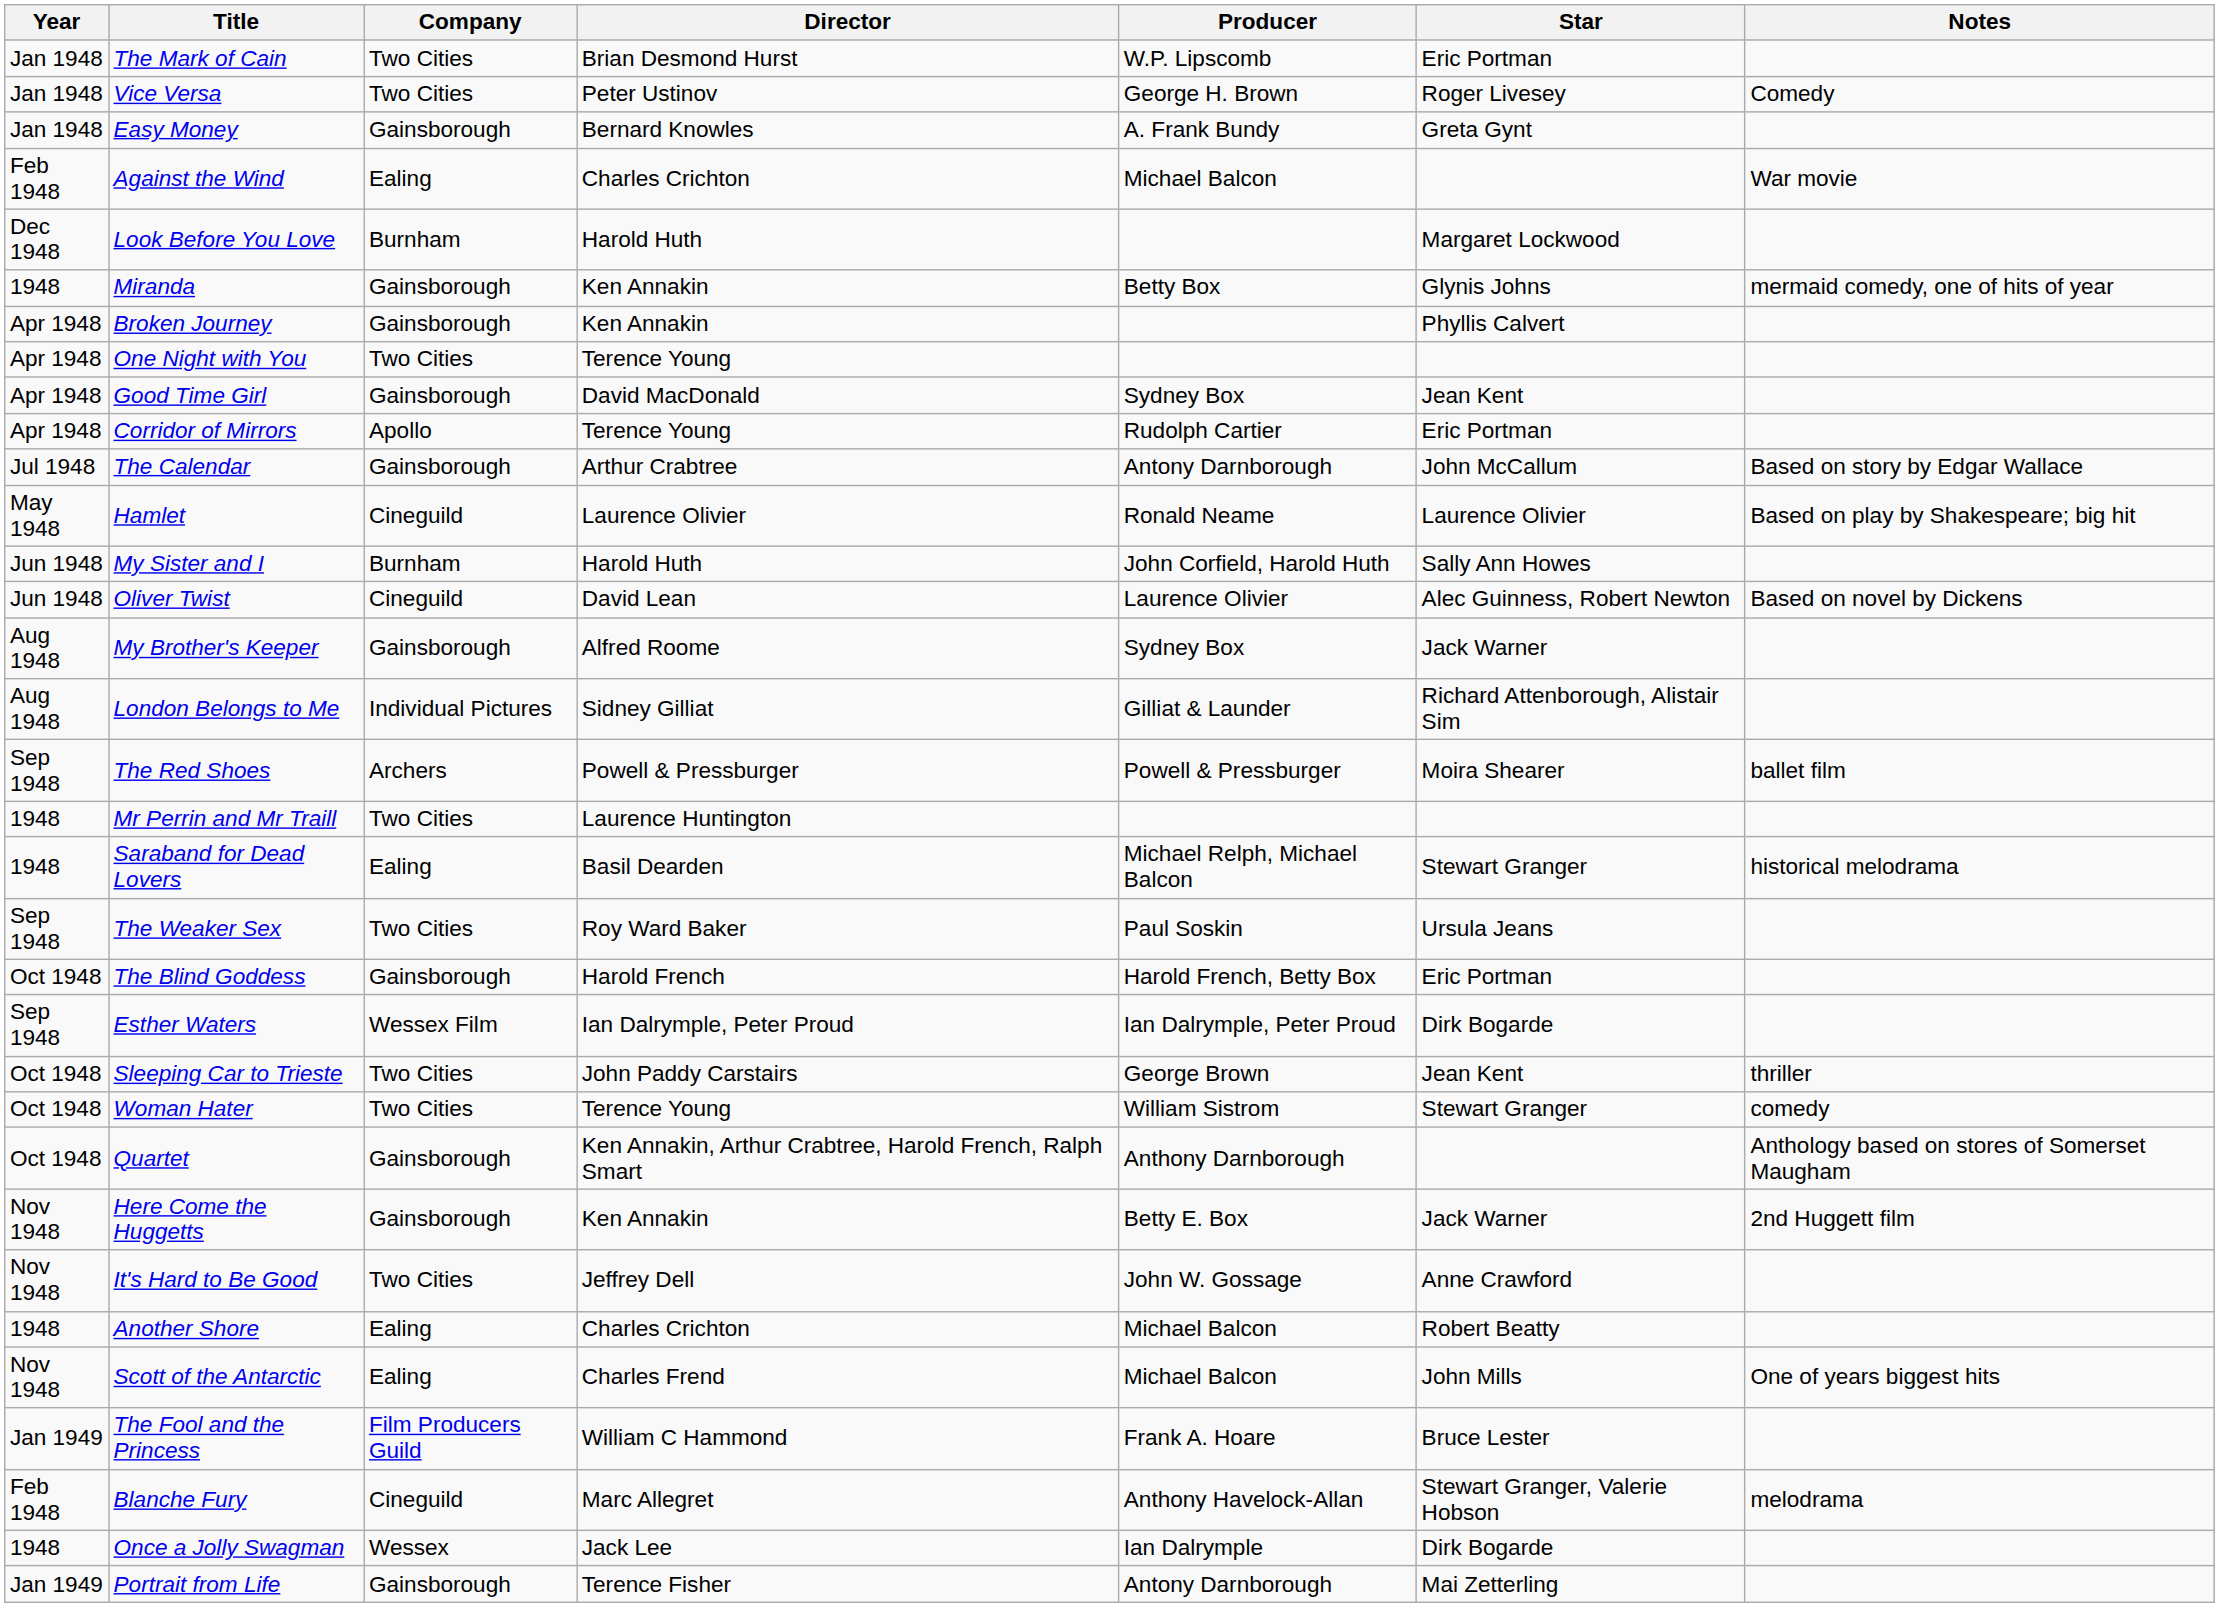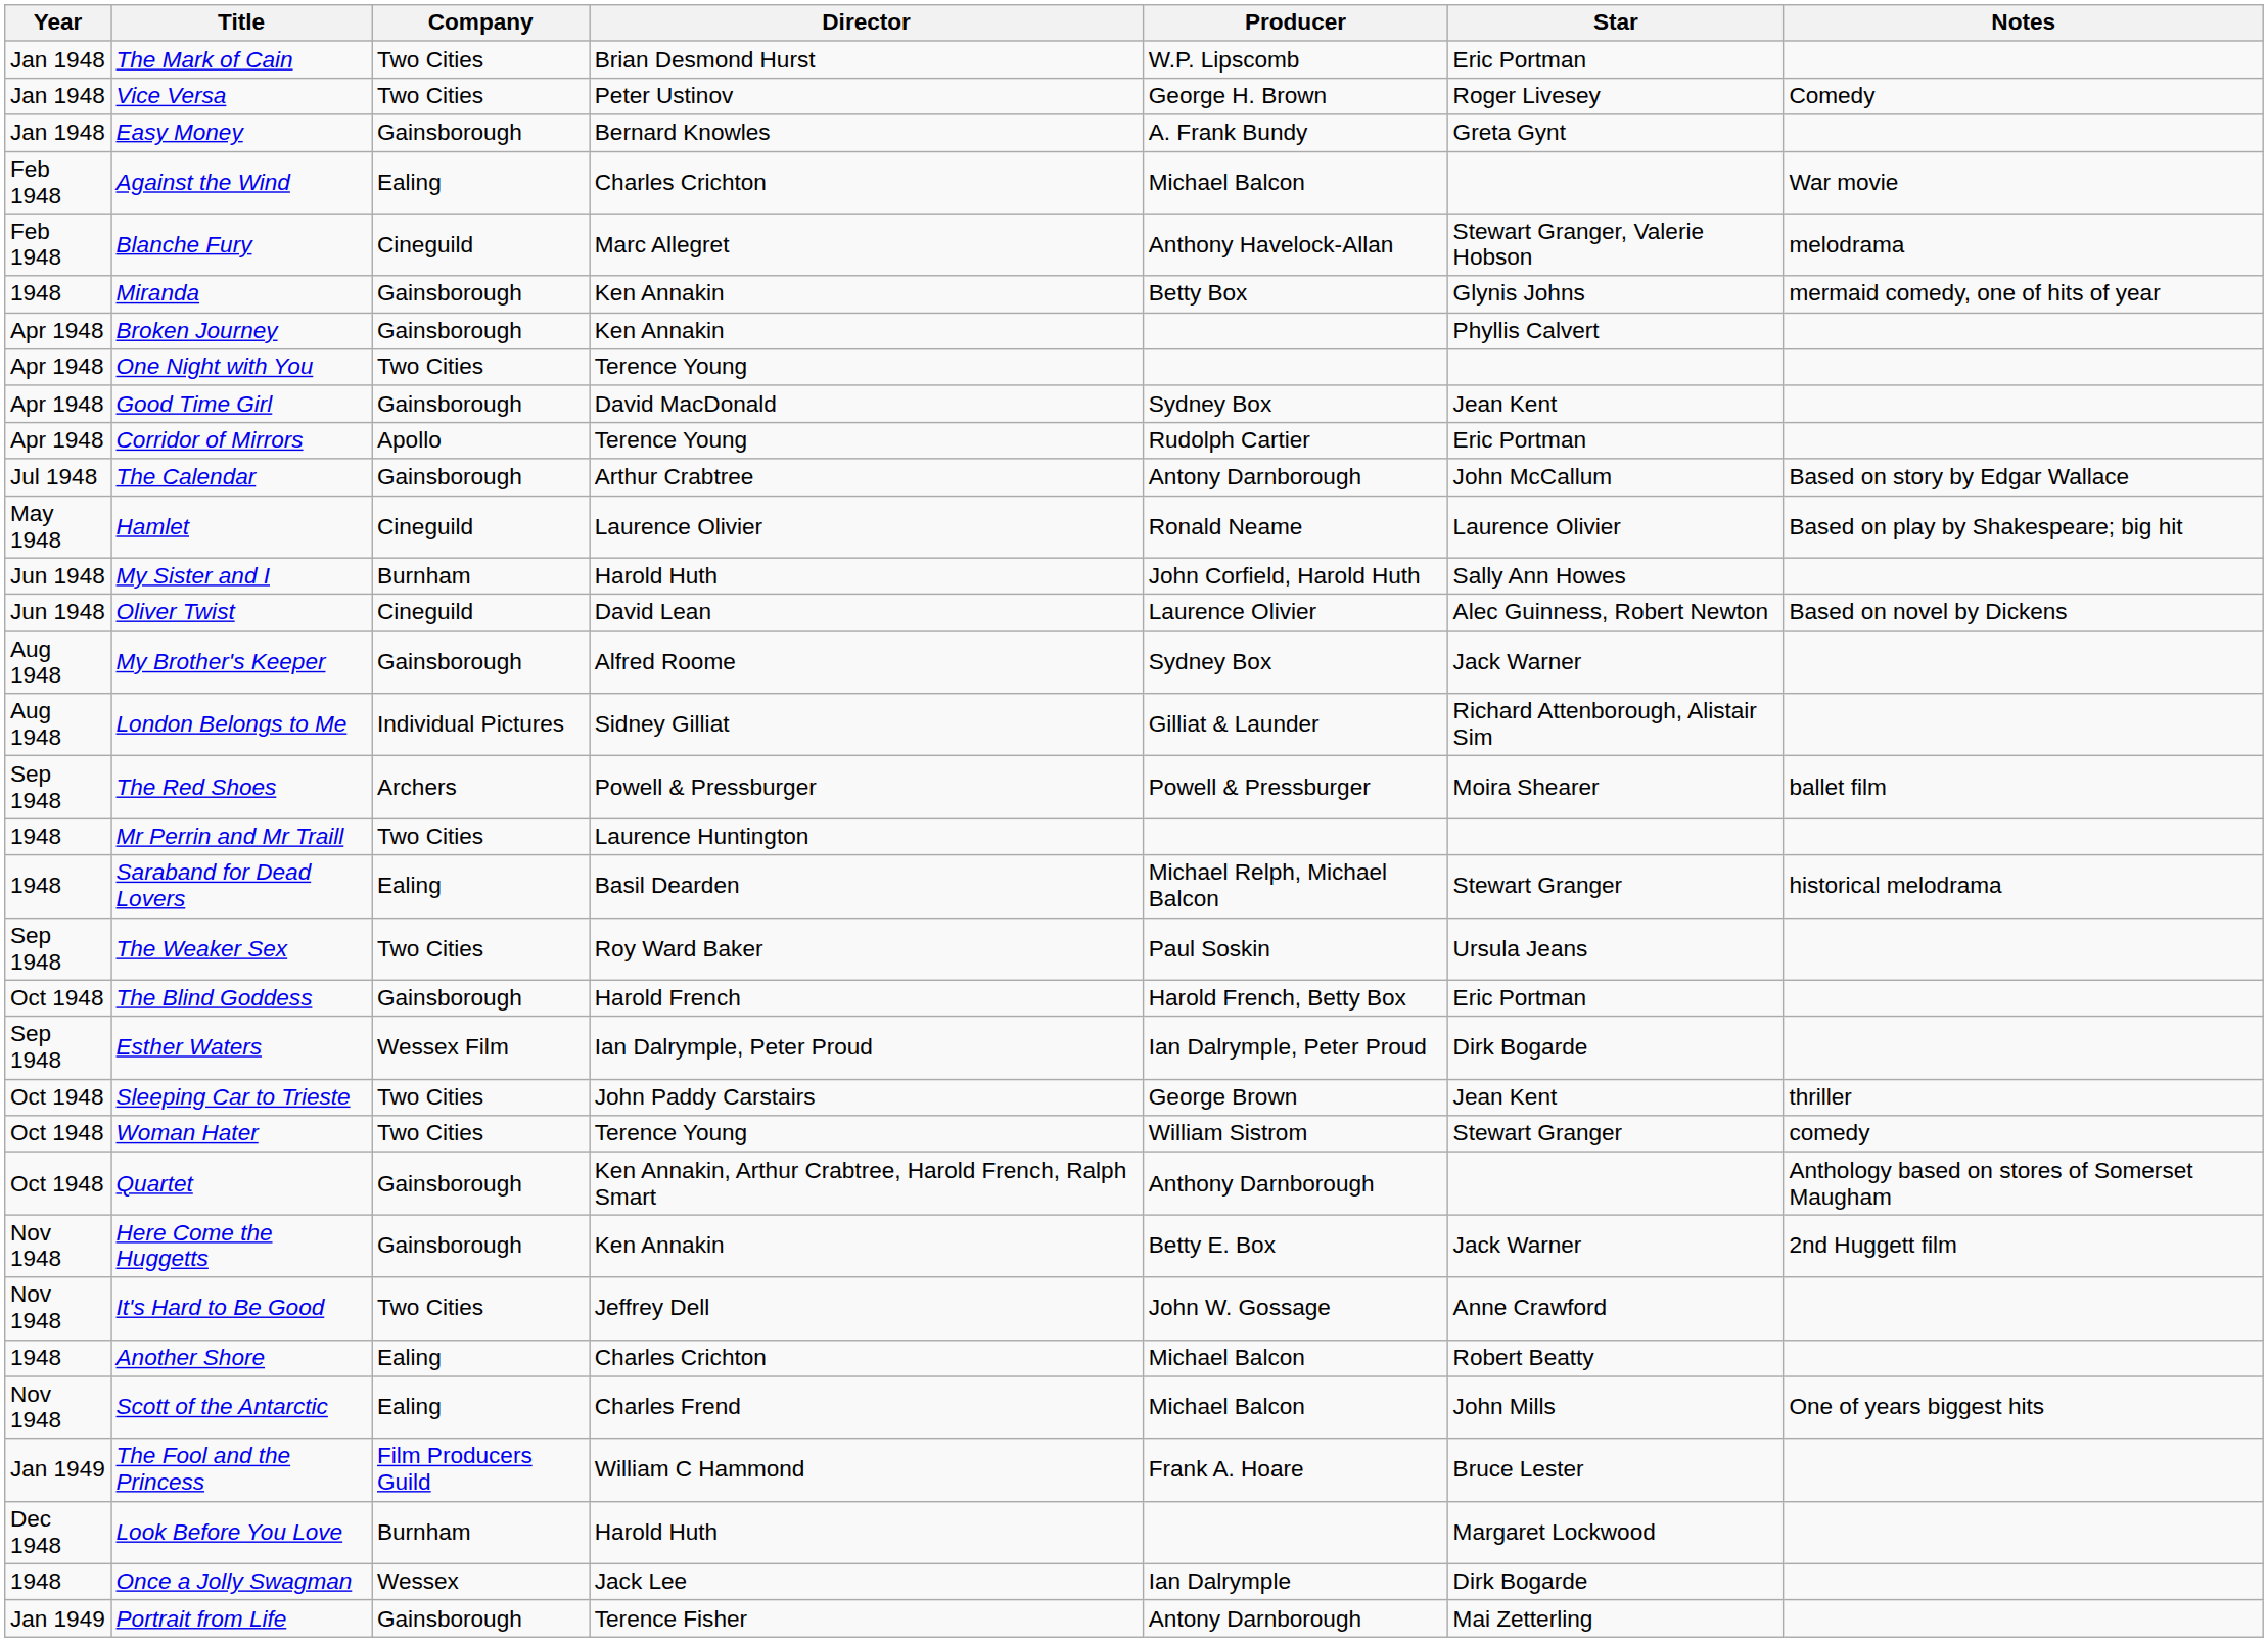rows swapped: Blanche Fury <-> Look Before You Love
